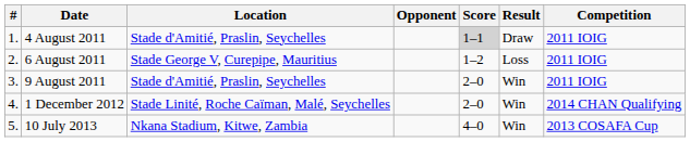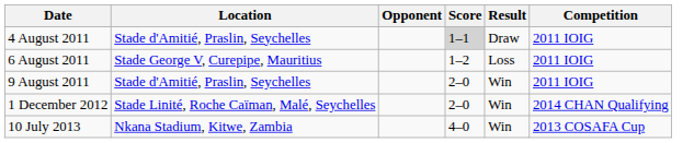- column: # | 1. | 2. | 3. | 4. | 5.
